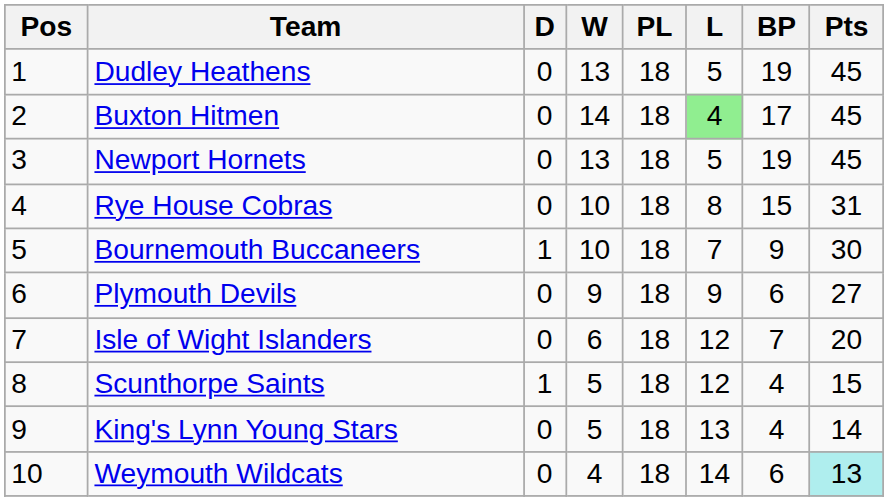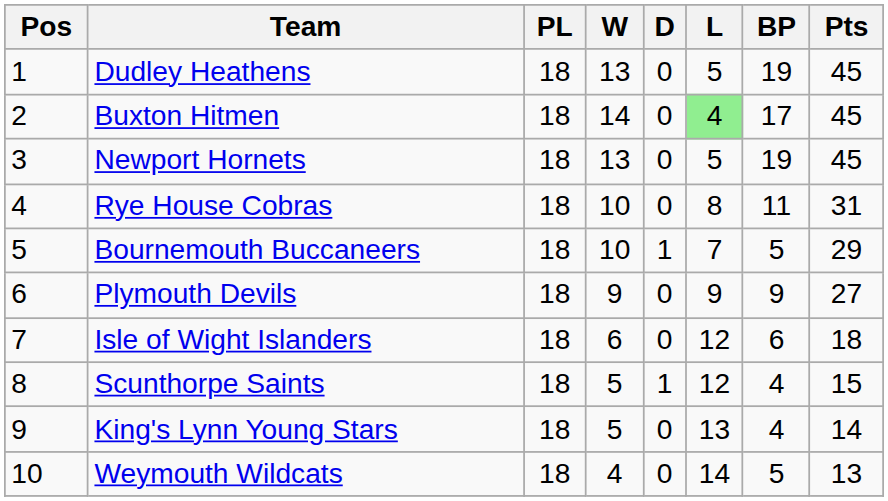columns swapped: PL <-> D
Rye House Cobras | BP: 15 -> 11
Bournemouth Buccaneers | BP: 9 -> 5
Bournemouth Buccaneers | Pts: 30 -> 29
Plymouth Devils | BP: 6 -> 9
Isle of Wight Islanders | BP: 7 -> 6
Isle of Wight Islanders | Pts: 20 -> 18
Weymouth Wildcats | BP: 6 -> 5
Weymouth Wildcats | Pts: paleturquoise background -> no background
